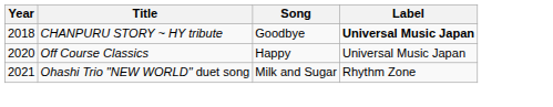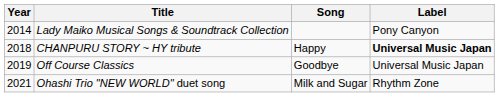+ row: 2014 | Lady Maiko Musical Songs & Soundtrack Collection | Pony Canyon
CHANPURU STORY ~ HY tribute | Song: Goodbye -> Happy
Off Course Classics | Year: 2020 -> 2019
Off Course Classics | Song: Happy -> Goodbye
